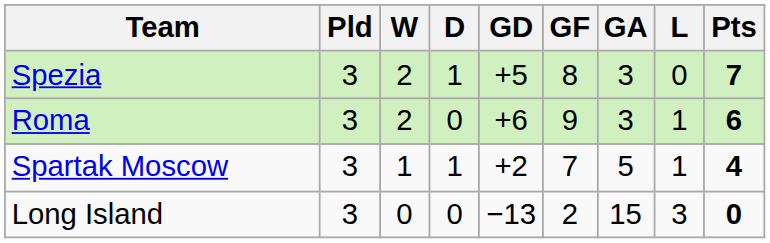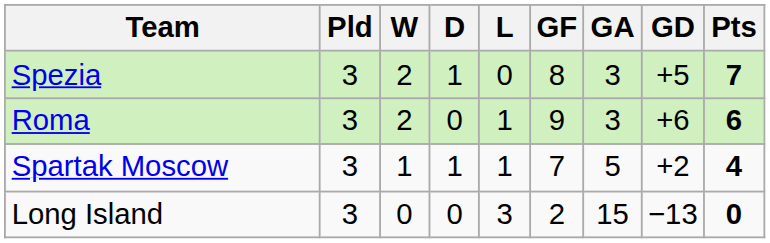columns swapped: L <-> GD
